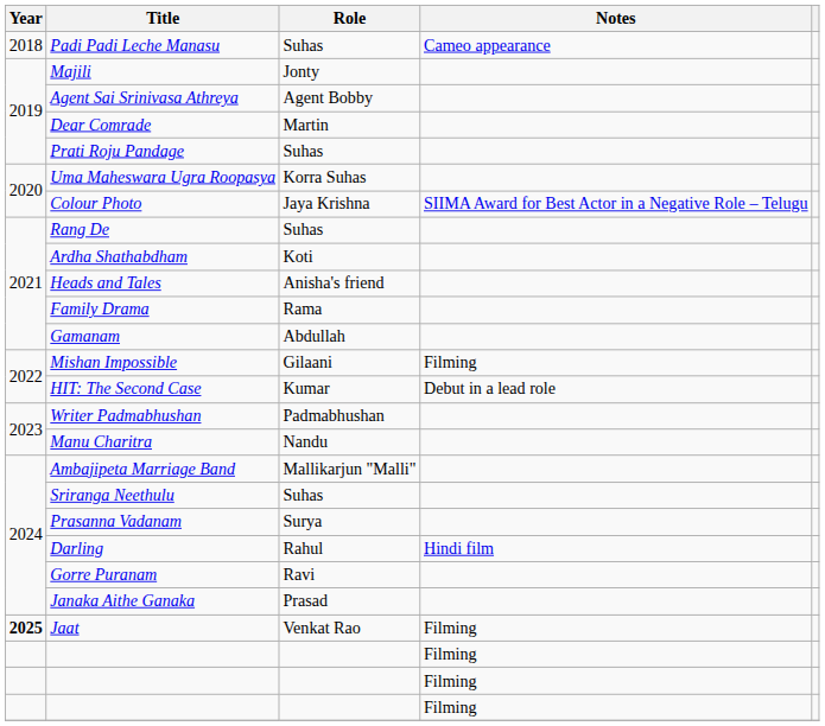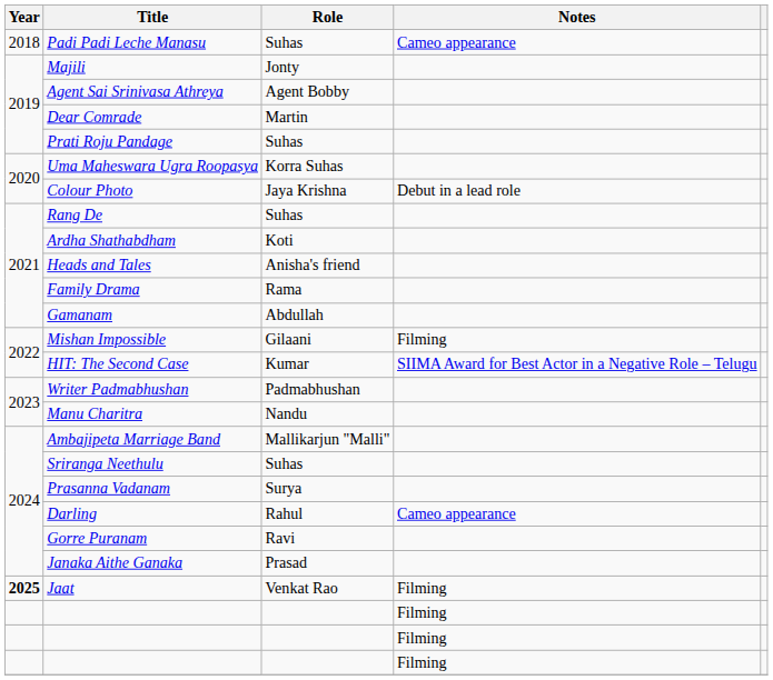Colour Photo | Notes: SIIMA Award for Best Actor in a Negative Role – Telugu -> Debut in a lead role
HIT: The Second Case | Notes: Debut in a lead role -> SIIMA Award for Best Actor in a Negative Role – Telugu
Darling | Notes: Hindi film -> Cameo appearance
